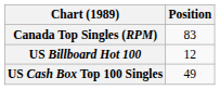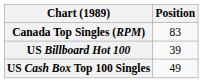US Billboard Hot 100 | Position: 12 -> 39
